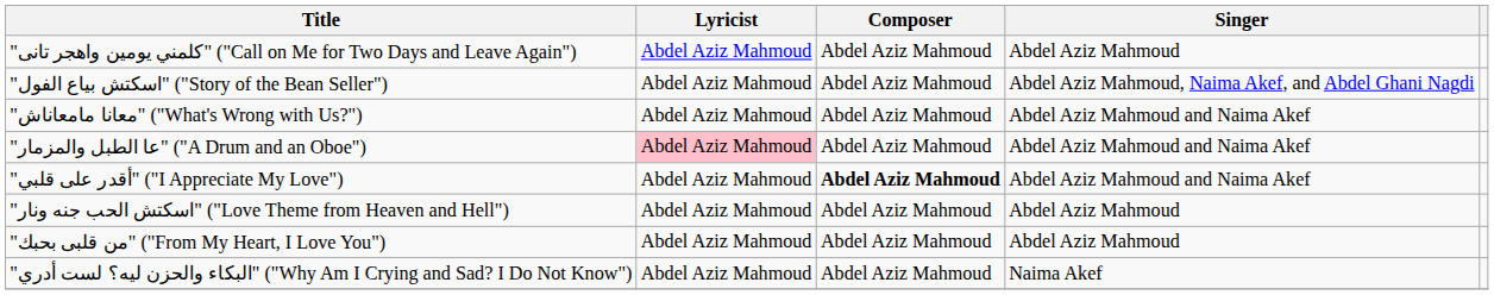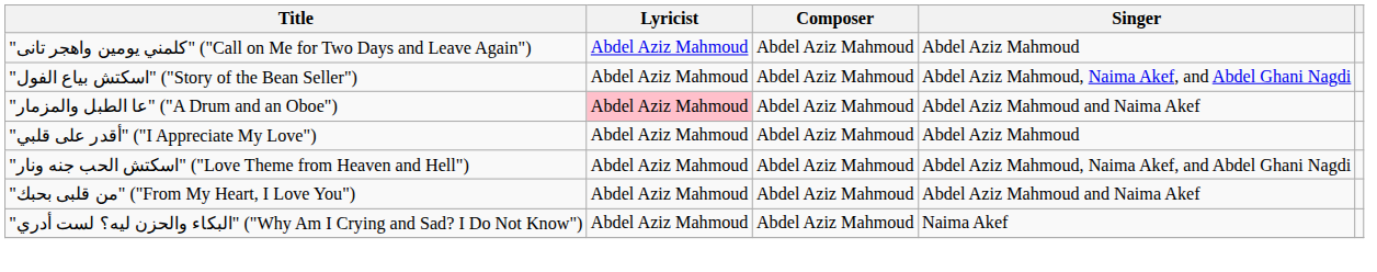- row: "معانا مامعاناش" ("What's Wrong with Us?") | Abdel Aziz Mahmoud | Abdel Aziz Mahmoud | Abdel Aziz Mahmoud and Naima Akef
"أقدر على قلبي" ("I Appreciate My Love") | Composer: bold -> normal
"أقدر على قلبي" ("I Appreciate My Love") | Singer: Abdel Aziz Mahmoud and Naima Akef -> Abdel Aziz Mahmoud
"اسكتش الحب جنه ونار" ("Love Theme from Heaven and Hell") | Singer: Abdel Aziz Mahmoud -> Abdel Aziz Mahmoud, Naima Akef, and Abdel Ghani Nagdi
"من قلبى بحبك" ("From My Heart, I Love You") | Singer: Abdel Aziz Mahmoud -> Abdel Aziz Mahmoud and Naima Akef
